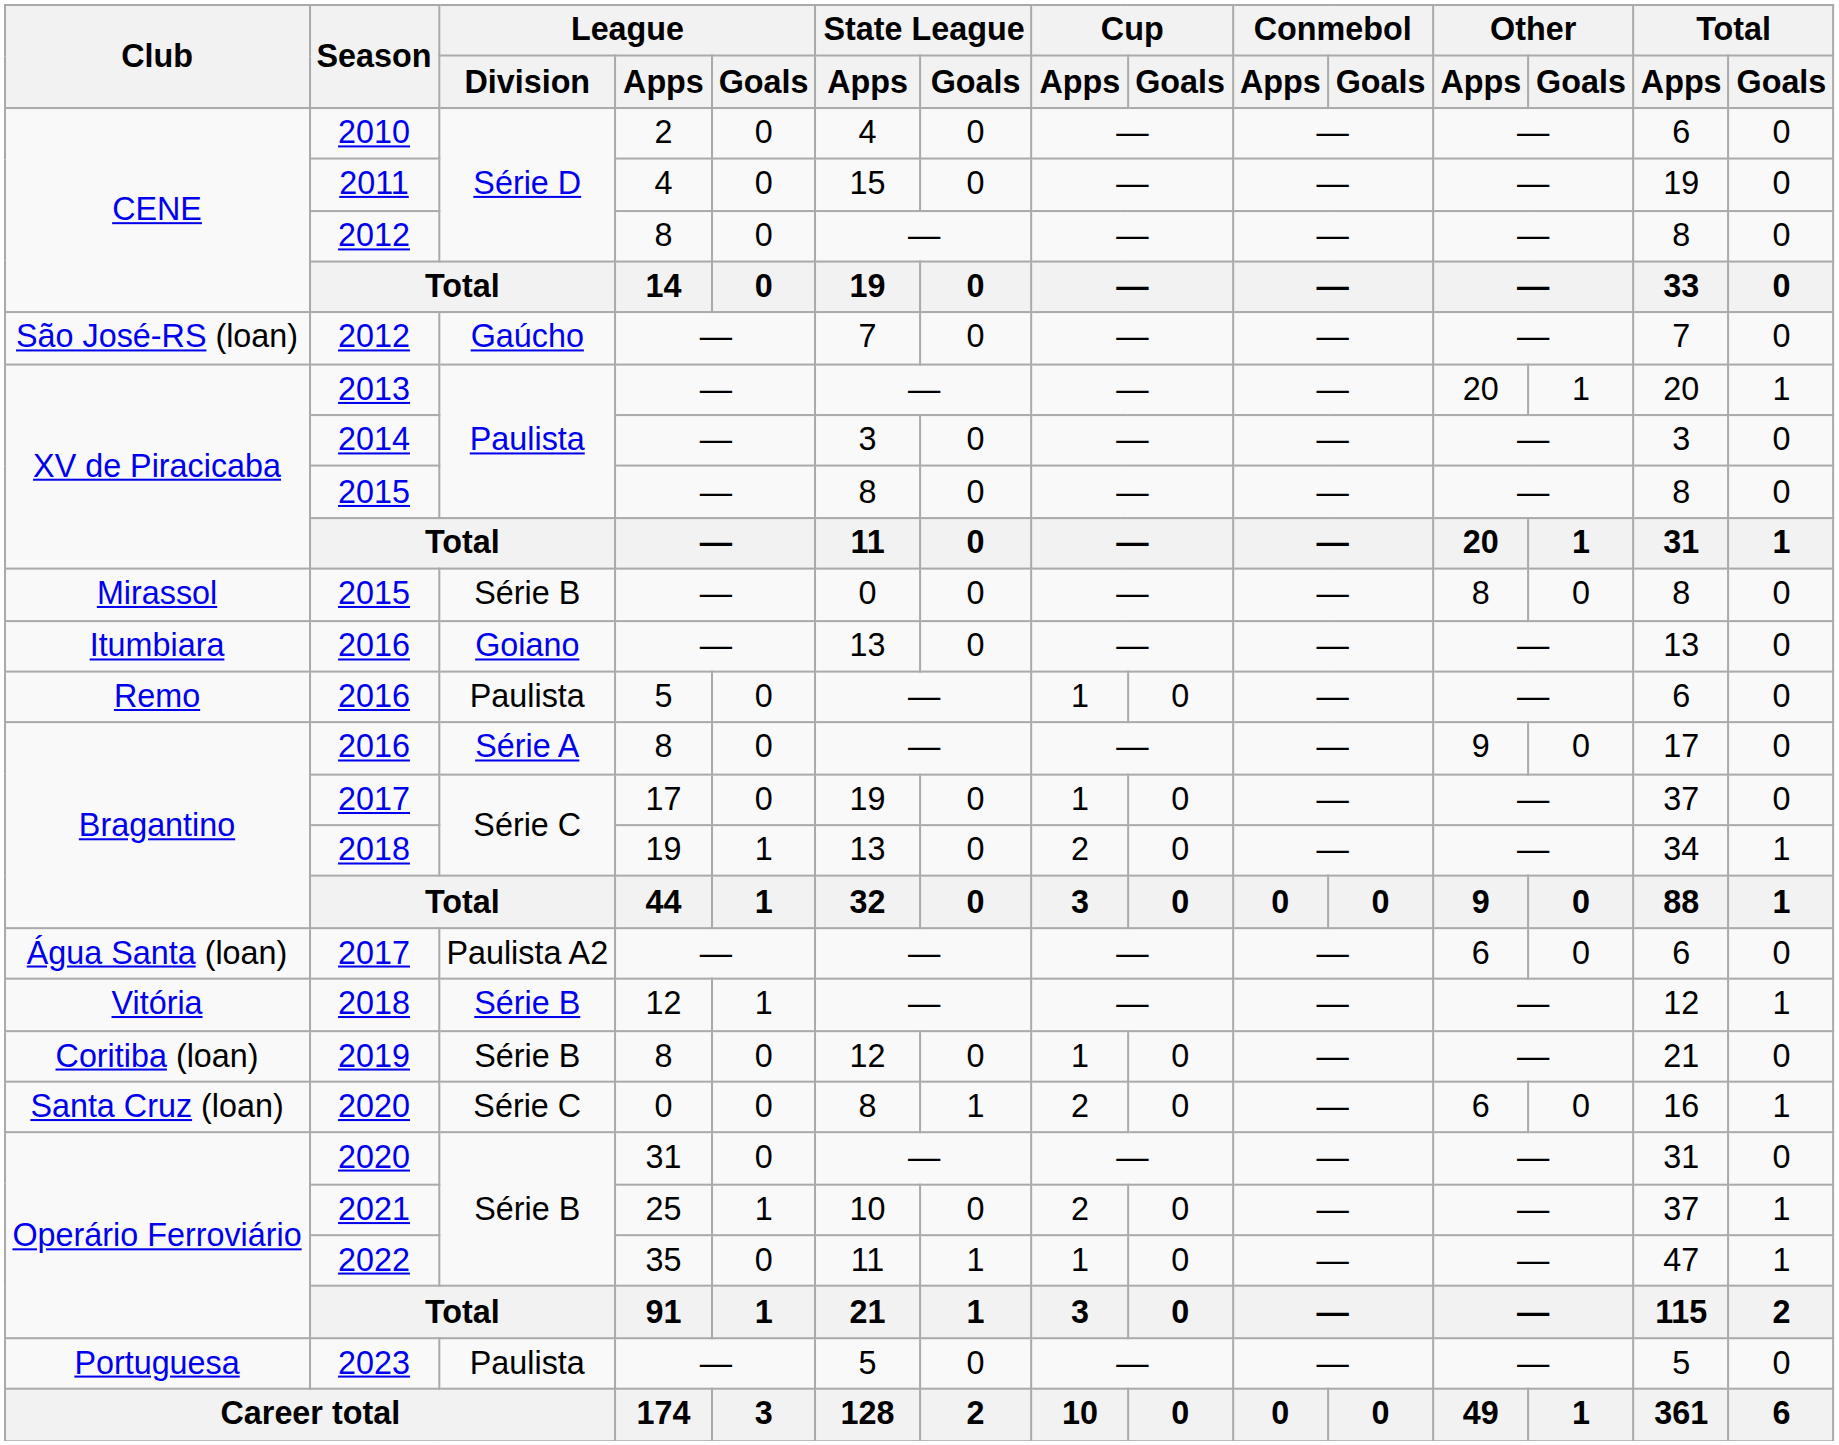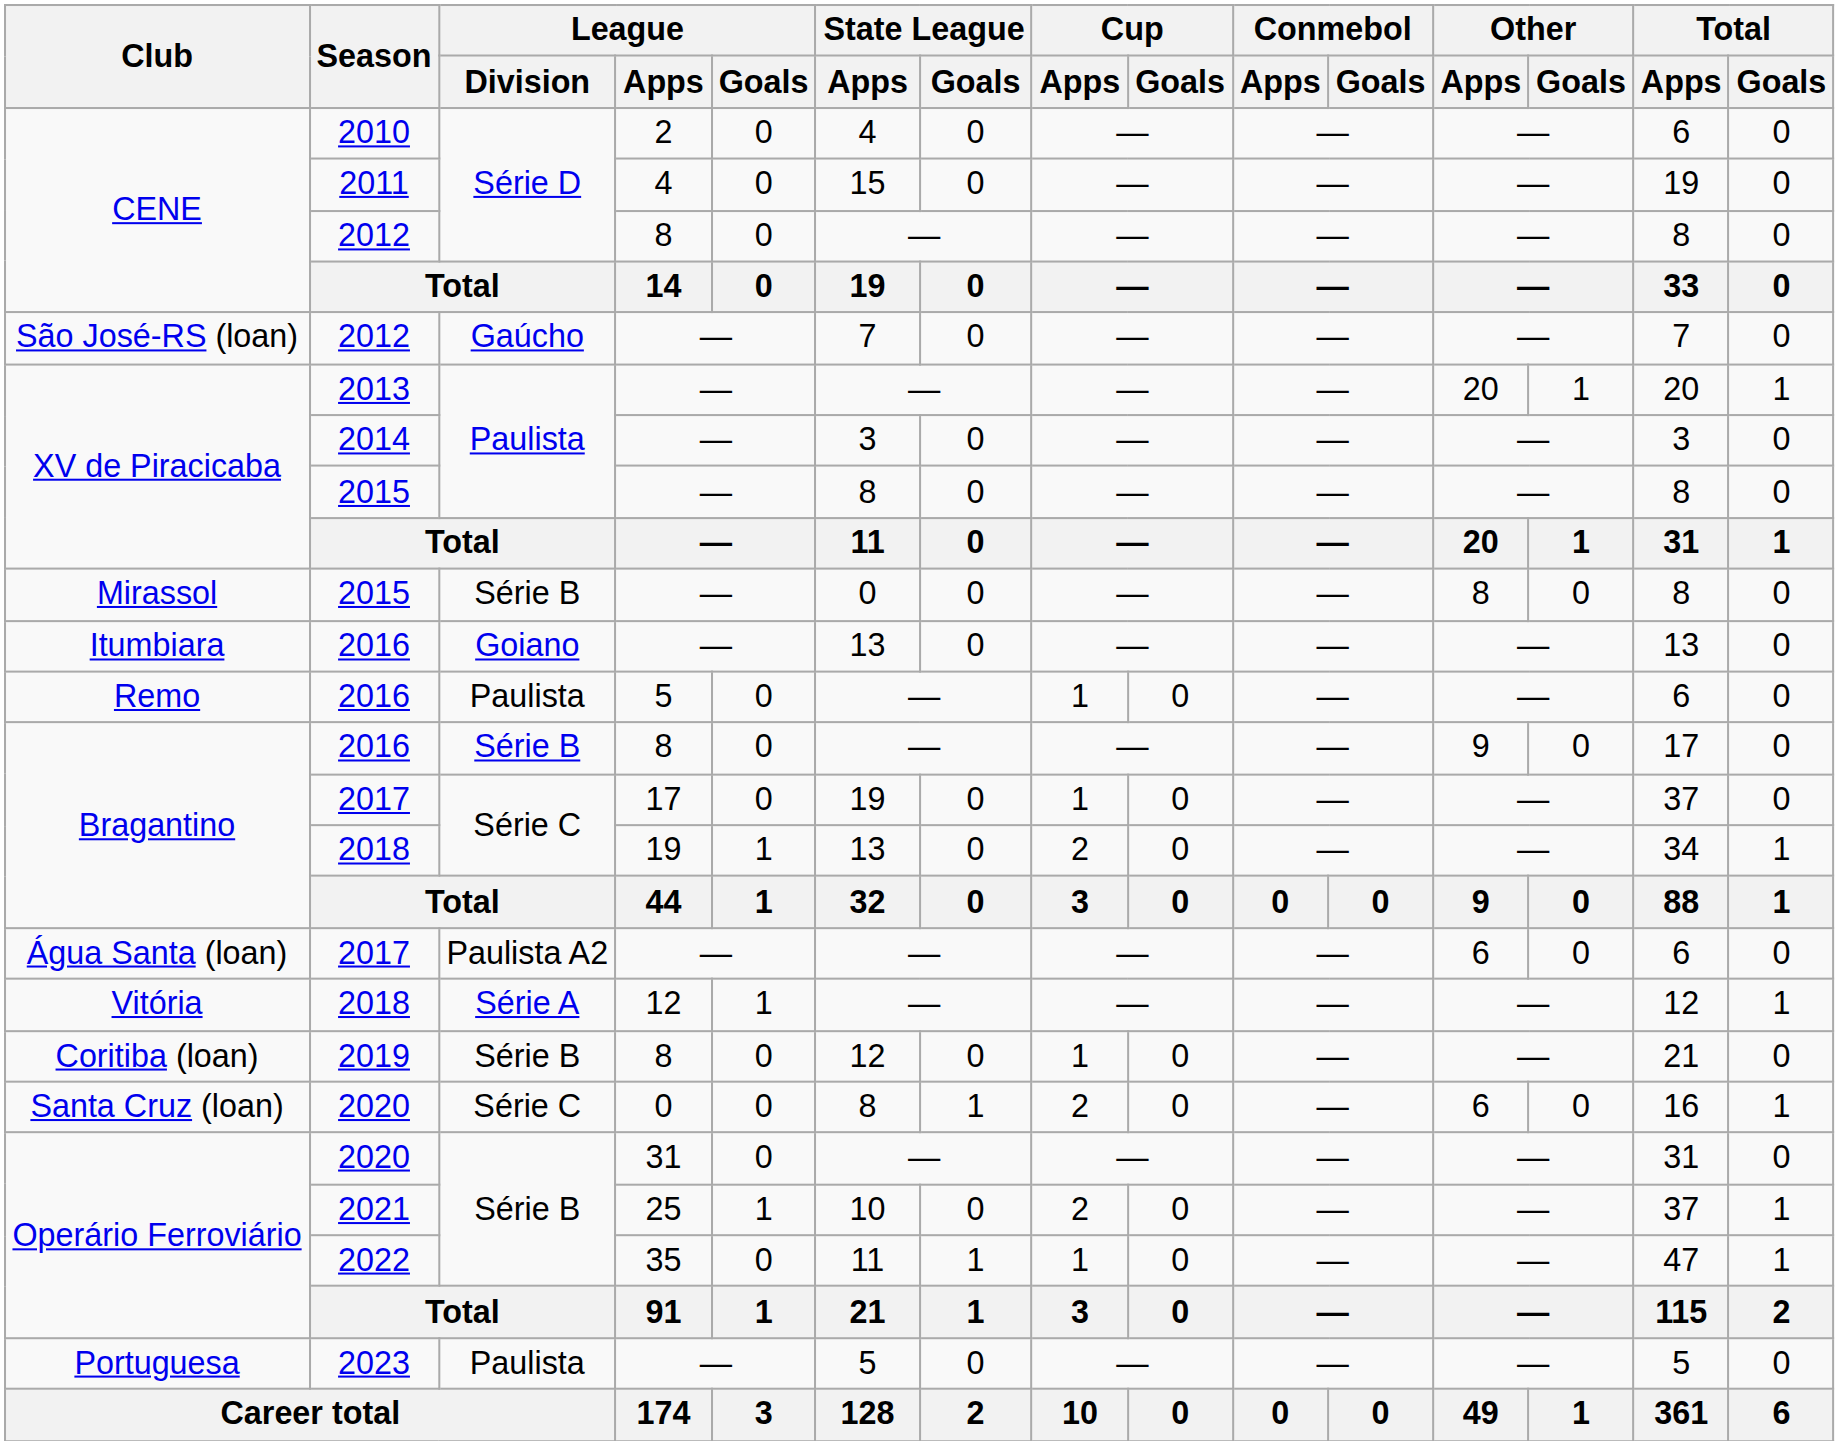Bragantino / 2016 | League / Division: Série A -> Série B
Vitória / 2018 | League / Division: Série B -> Série A
